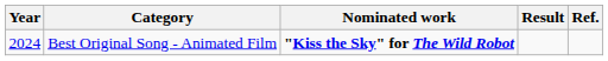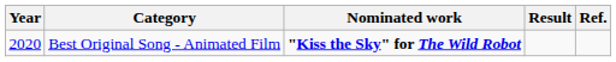Best Original Song - Animated Film | Year: 2024 -> 2020
